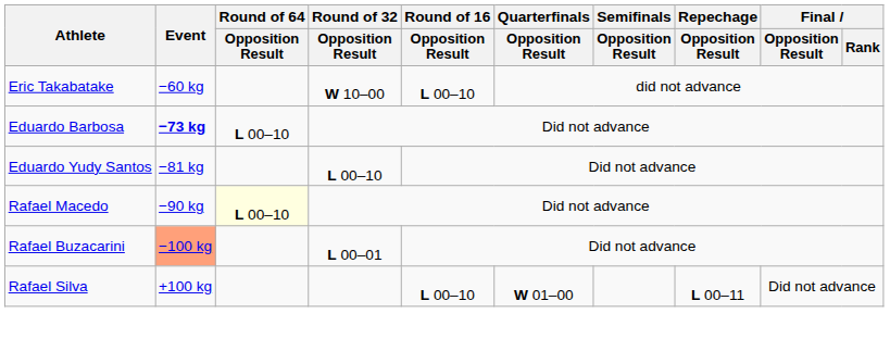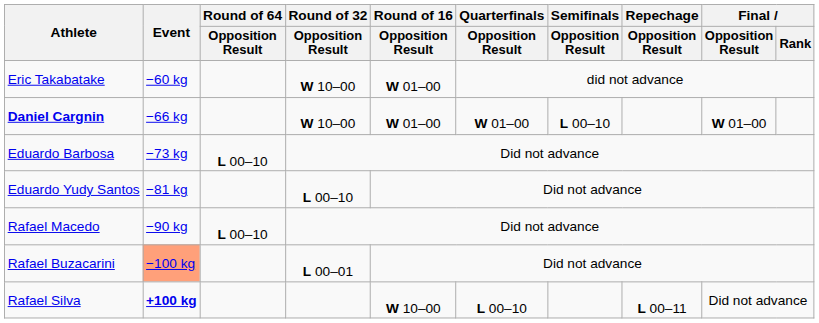Eric Takabatake | Round of 16 / Opposition Result: L 00–10 -> W 01–00
+ row: Daniel Cargnin | −66 kg | W 10–00 | W 01–00 | W 01–00 | L 00–10 | W 01–00
Eduardo Barbosa | Event: bold -> normal
Rafael Macedo | Round of 64 / Opposition Result: lightyellow background -> no background
Rafael Silva | Event: normal -> bold
Rafael Silva | Round of 16 / Opposition Result: L 00–10 -> W 10–00
Rafael Silva | Quarterfinals / Opposition Result: W 01–00 -> L 00–10
